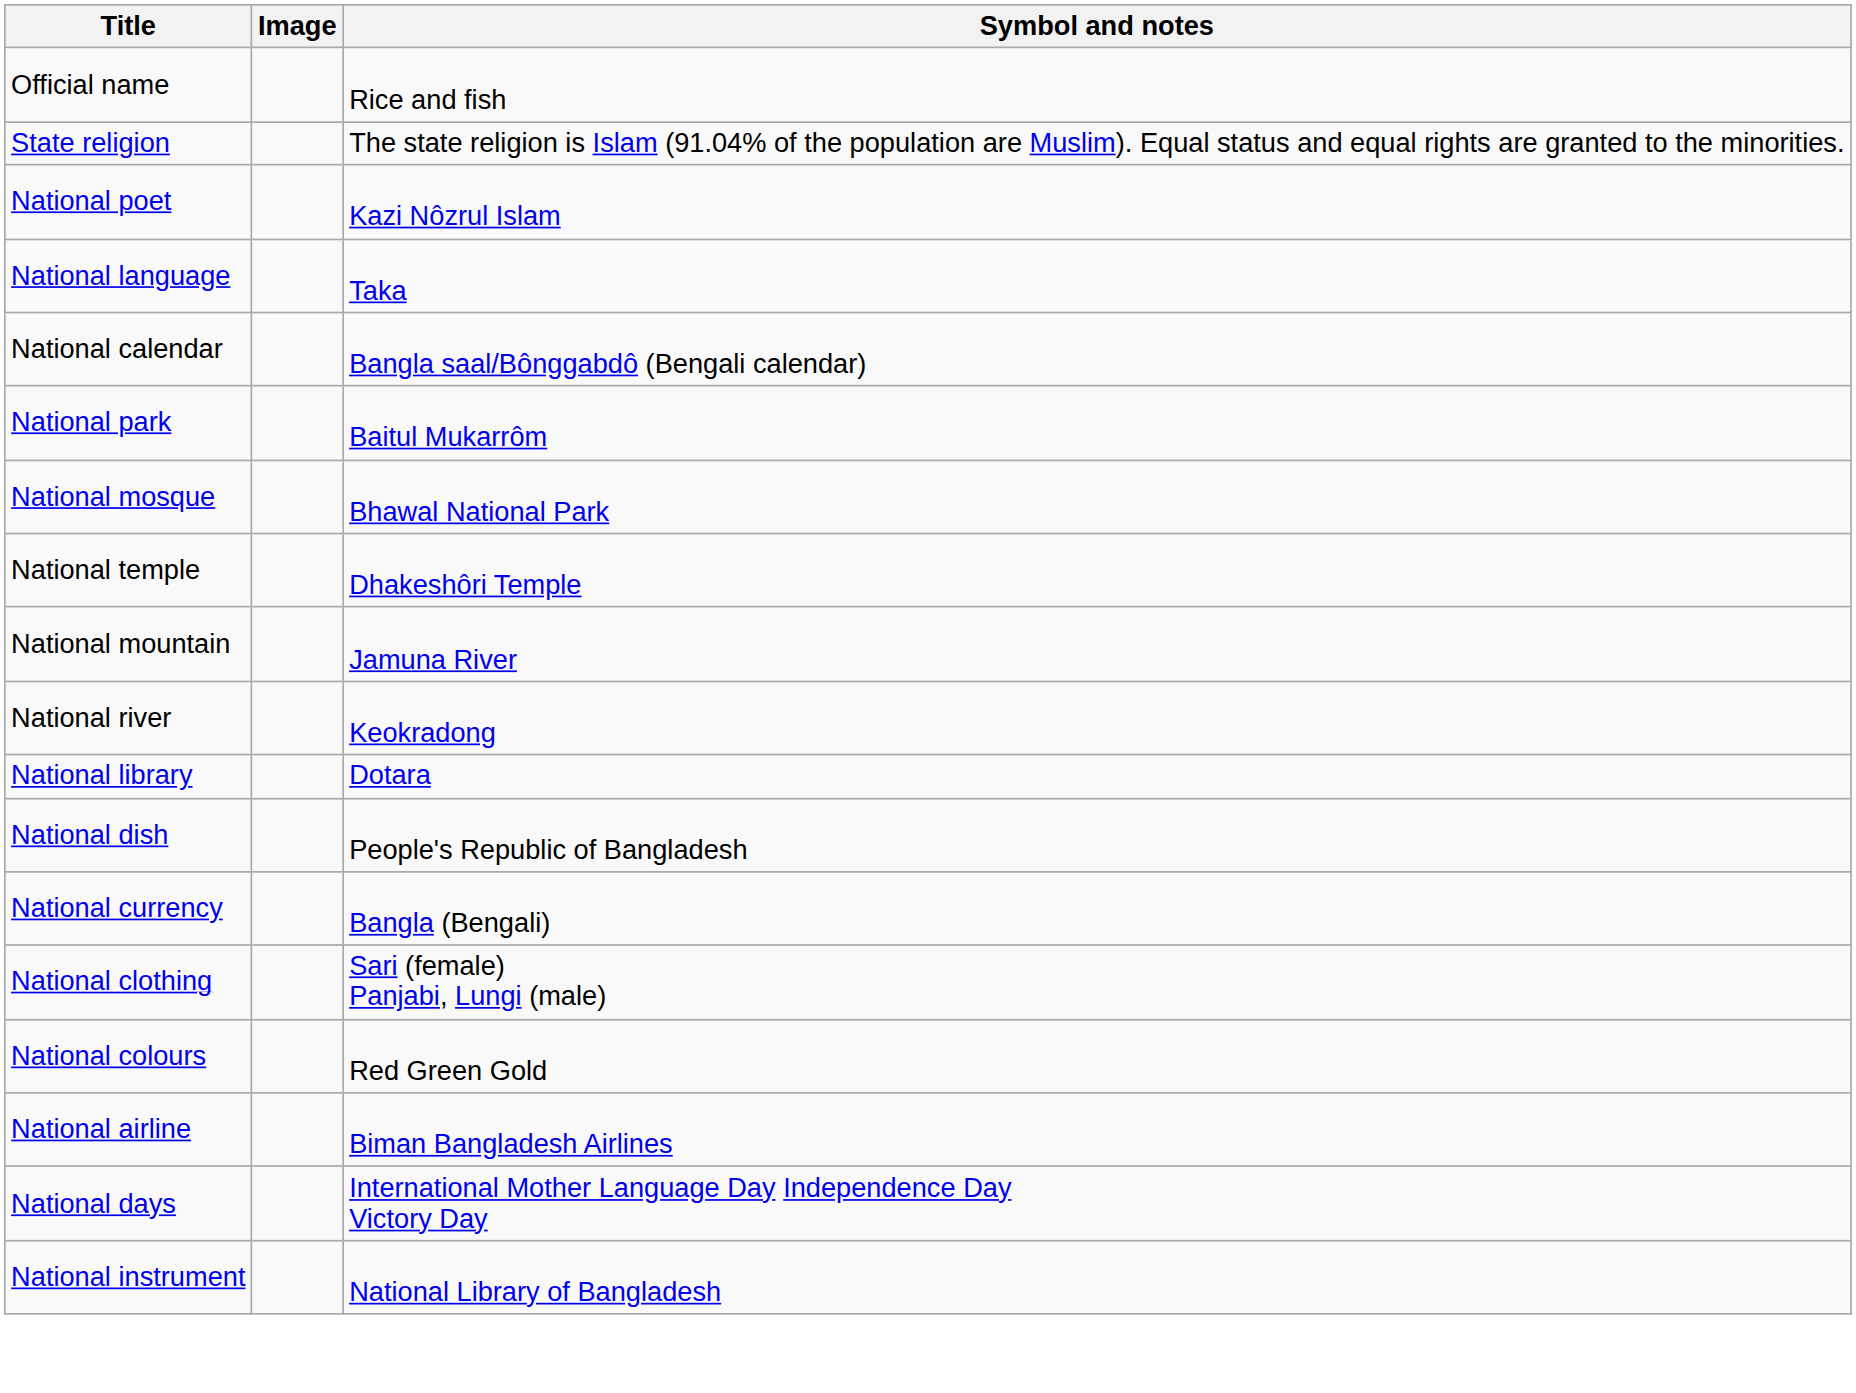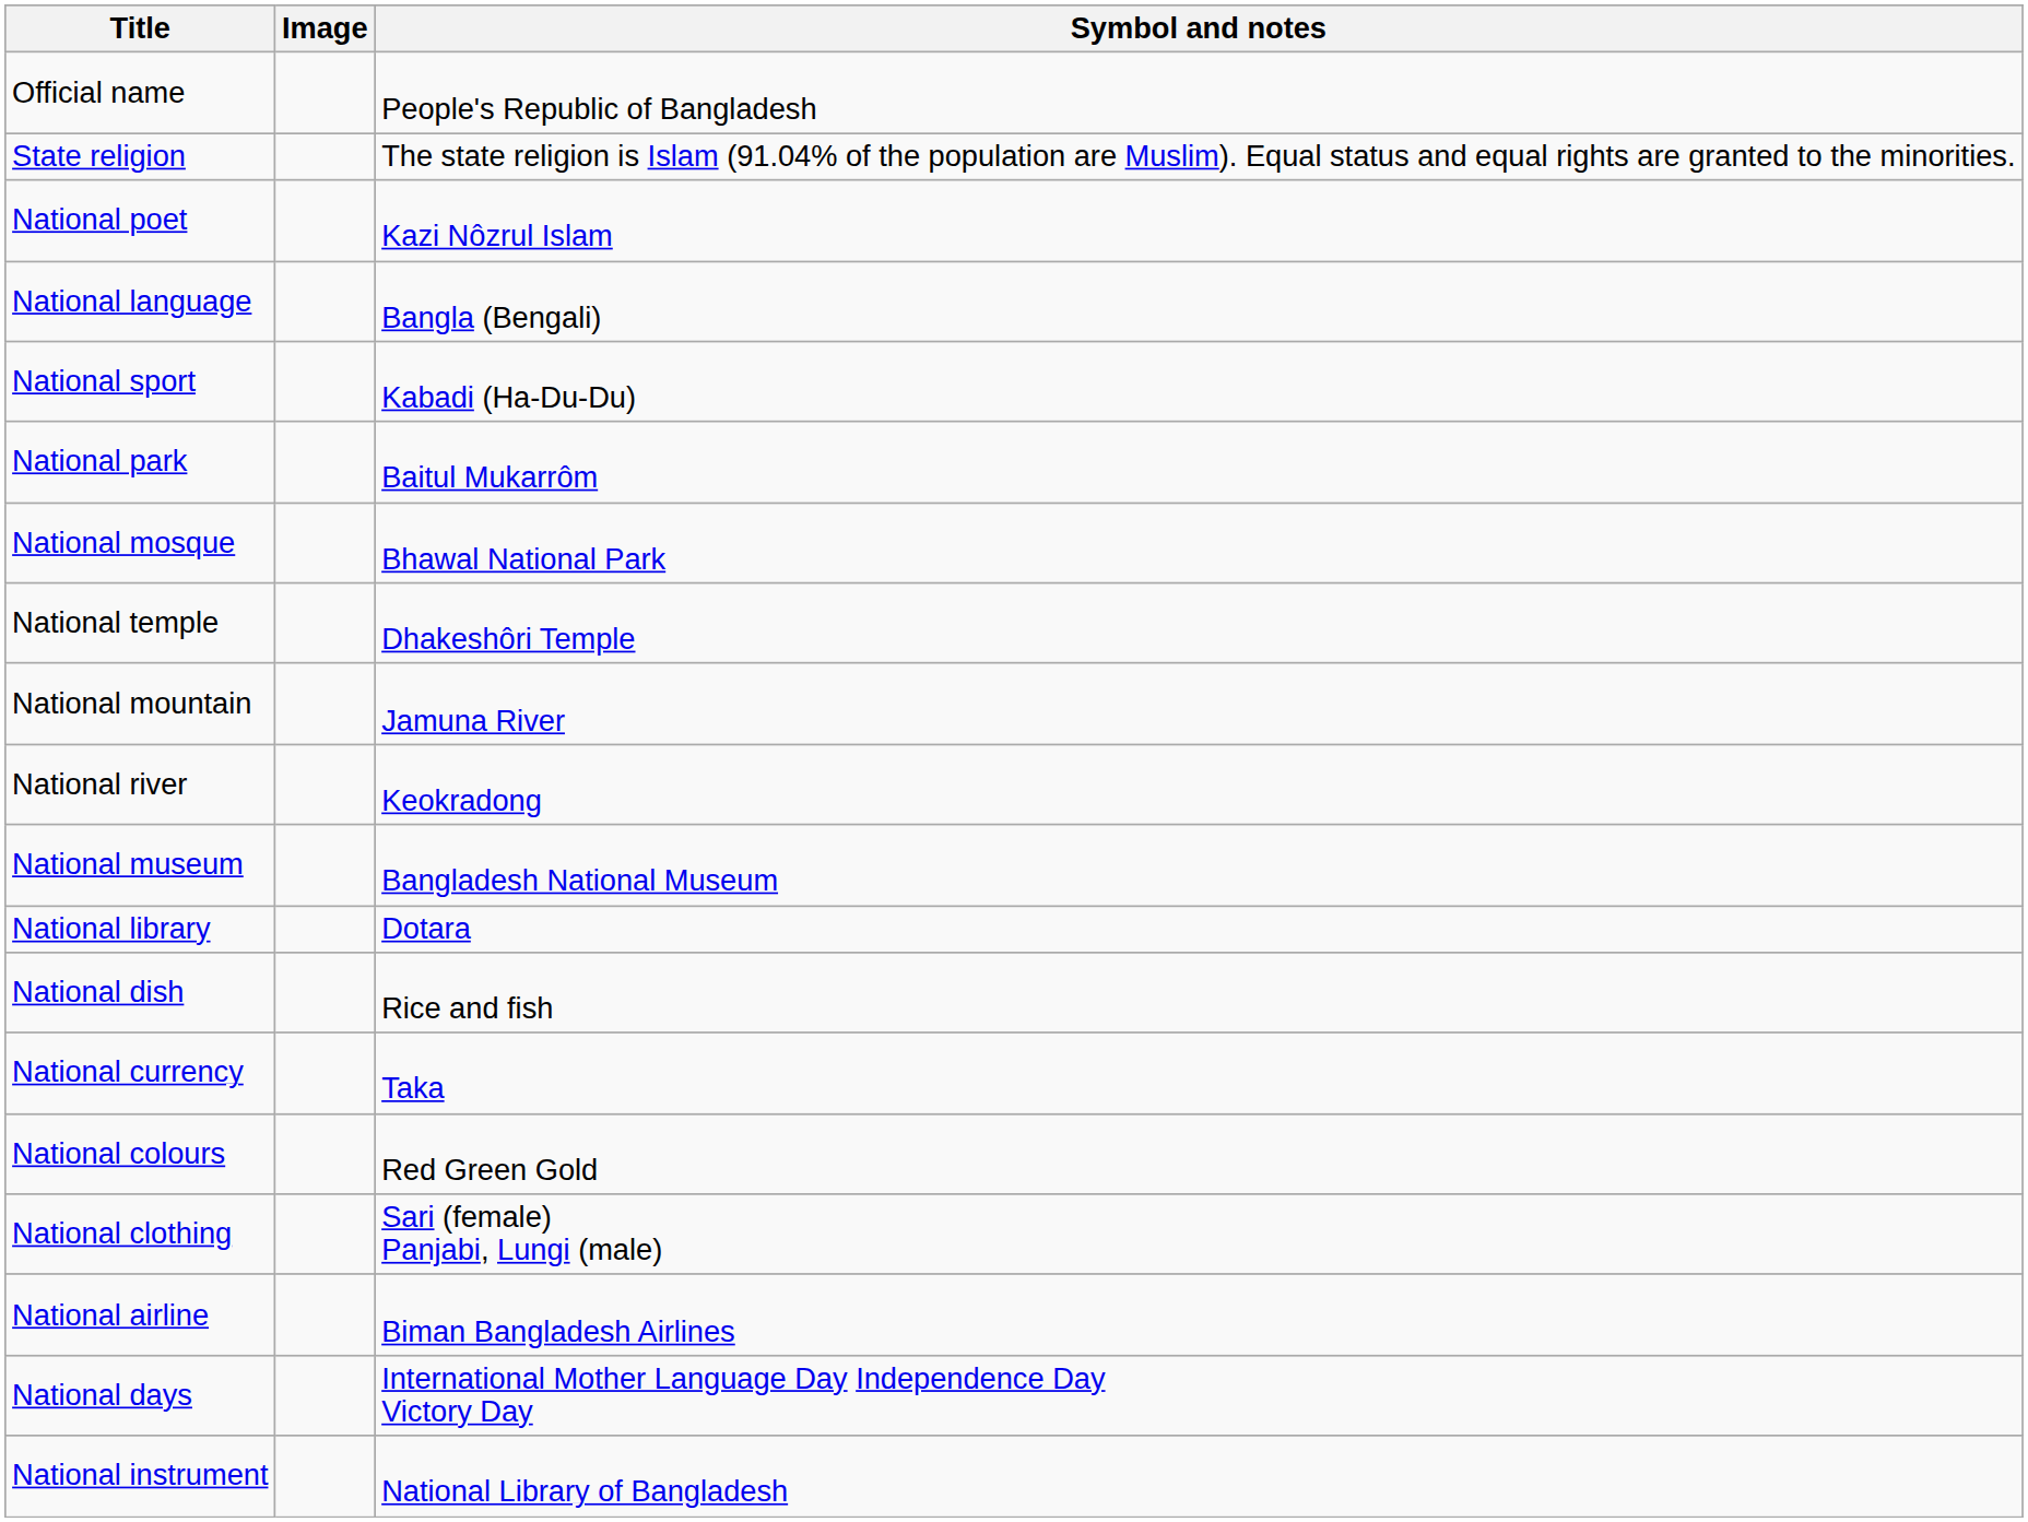Official name | Symbol and notes: Rice and fish -> People's Republic of Bangladesh
National language | Symbol and notes: Taka -> Bangla (Bengali)
- row: National calendar | Bangla saal/Bônggabdô (Bengali calendar)
+ row: National sport | Kabadi (Ha-Du-Du)
+ row: National museum | Bangladesh National Museum
National dish | Symbol and notes: People's Republic of Bangladesh -> Rice and fish
National currency | Symbol and notes: Bangla (Bengali) -> Taka
rows swapped: National colours <-> National clothing
